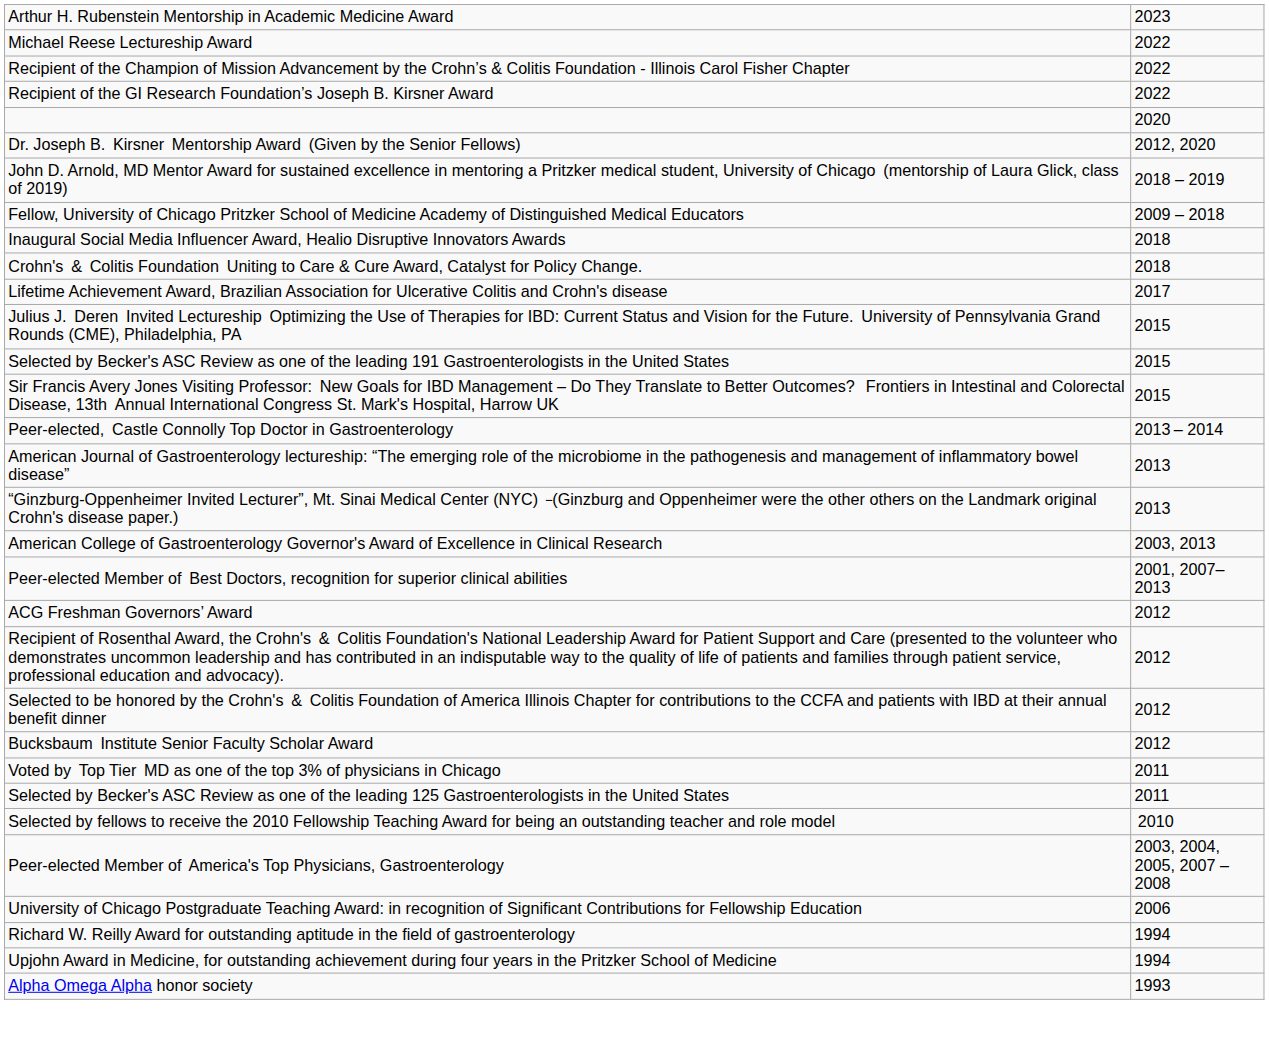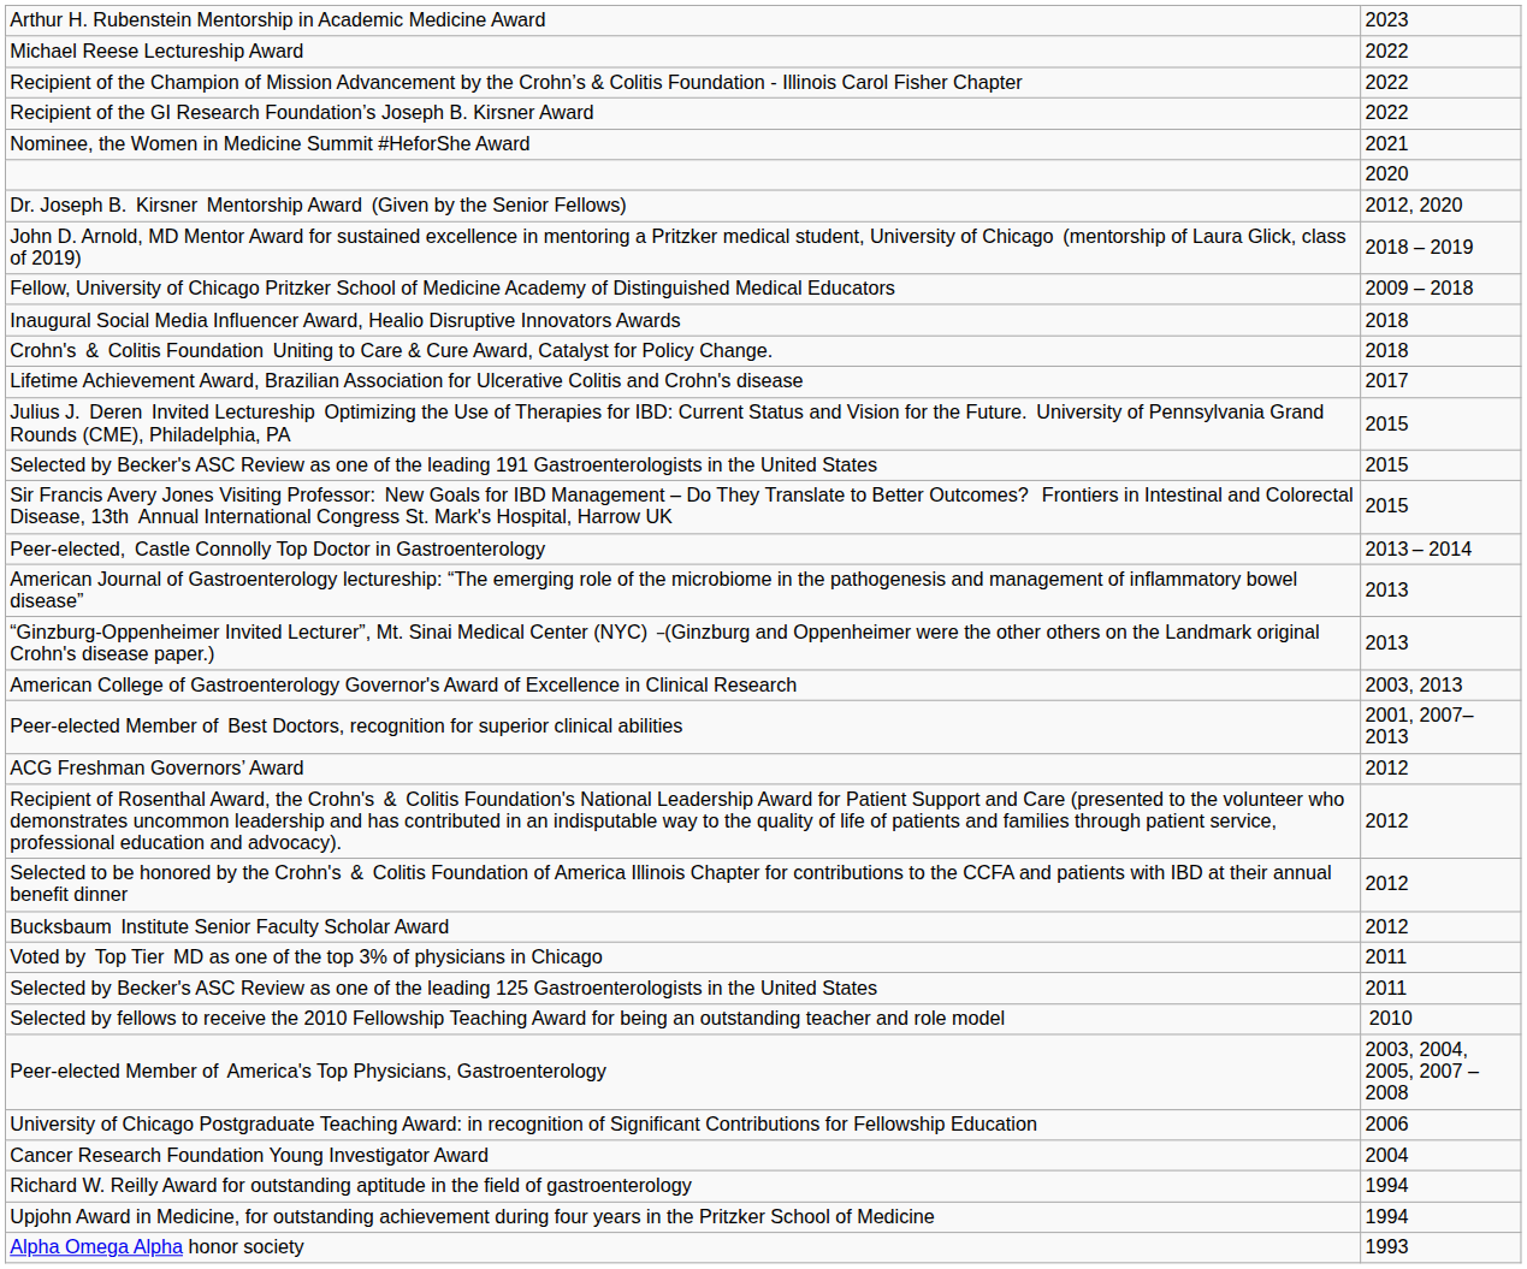+ row: Nominee, the Women in Medicine Summit #HeforShe Award | 2021
+ row: Cancer Research Foundation Young Investigator Award | 2004
